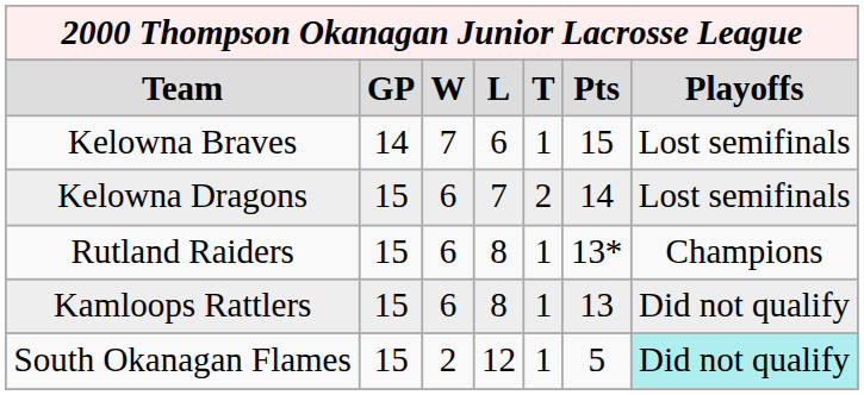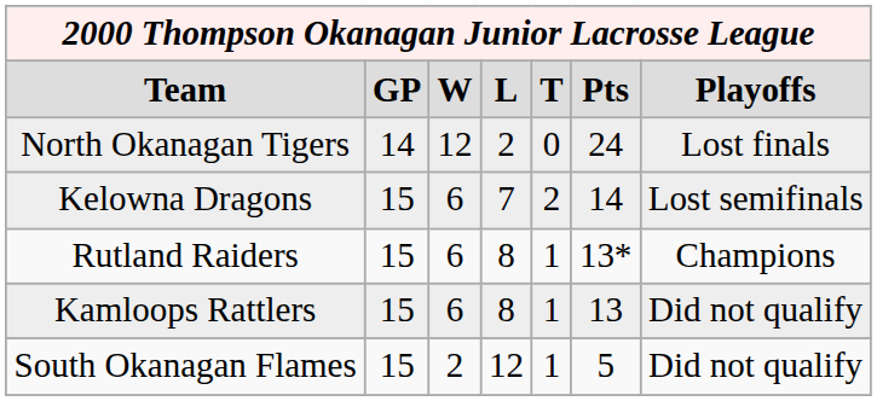+ row: North Okanagan Tigers | 14 | 12 | 2 | 0 | 24 | Lost finals
- row: Kelowna Braves | 14 | 7 | 6 | 1 | 15 | Lost semifinals
South Okanagan Flames | column 7: paleturquoise background -> no background
